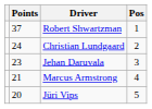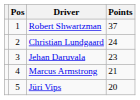columns swapped: Pos <-> Points
